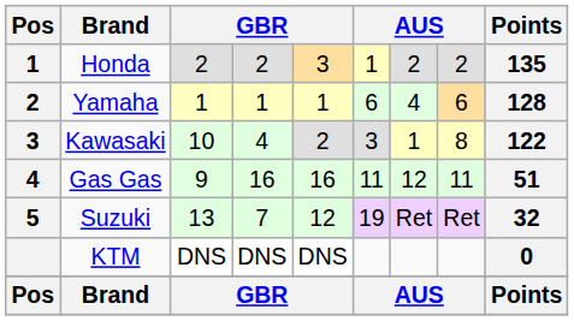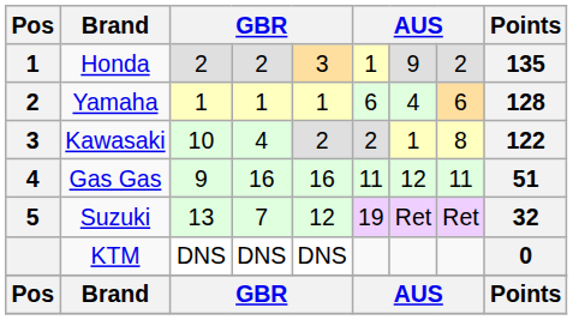Honda | column 7: 2 -> 9
Kawasaki | column 6: 3 -> 2
